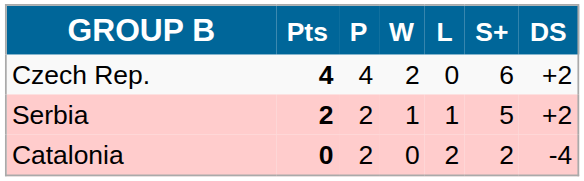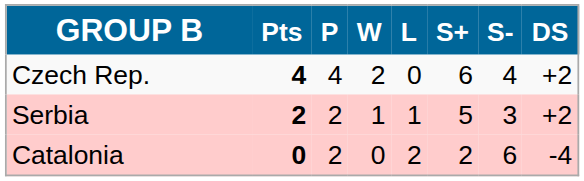+ column: S- | 4 | 3 | 6
